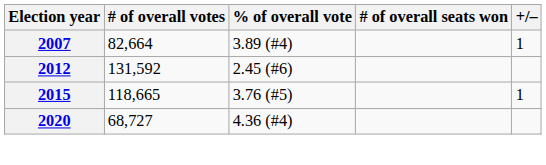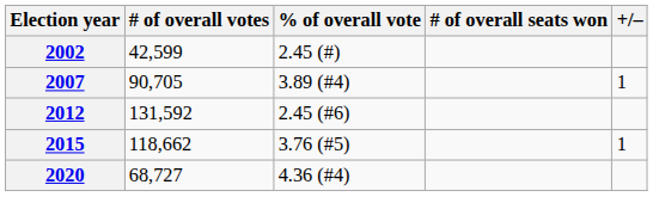+ row: 2002 | 42,599 | 2.45 (#)
2007 | # of overall votes: 82,664 -> 90,705
2015 | # of overall votes: 118,665 -> 118,662
